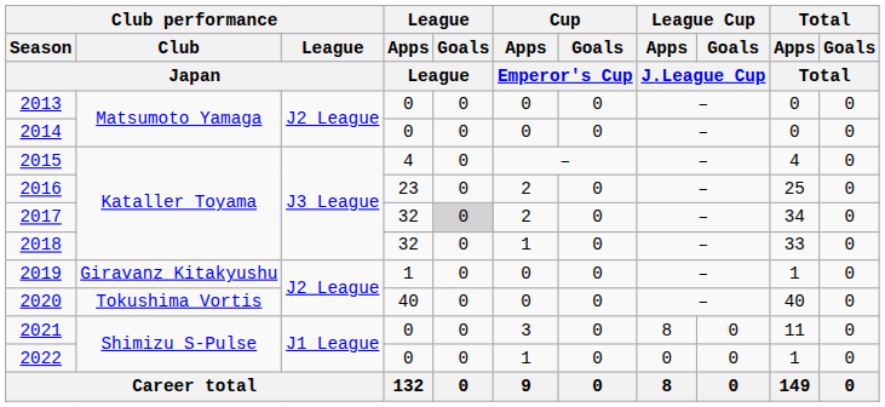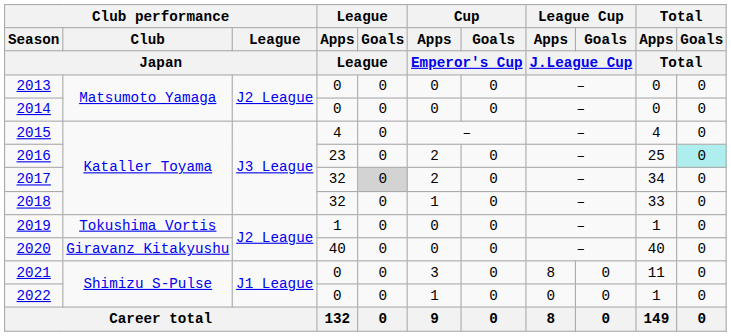2016 | Total / Goals / Total: no background -> paleturquoise background
2019 | Club performance / Club / Japan: Giravanz Kitakyushu -> Tokushima Vortis
2020 | Club performance / Club / Japan: Tokushima Vortis -> Giravanz Kitakyushu
